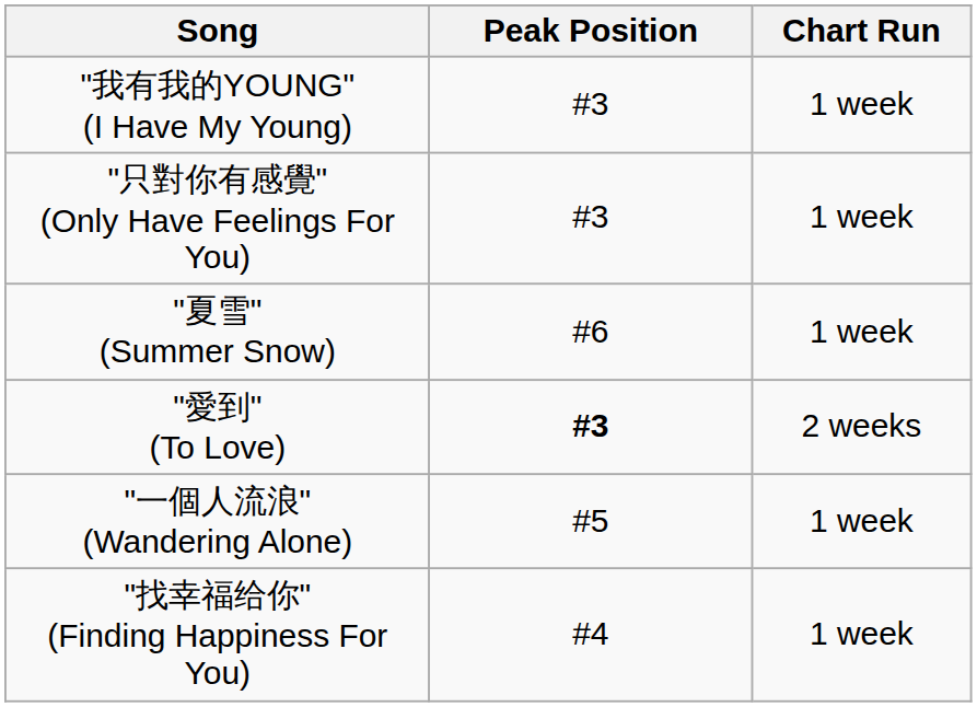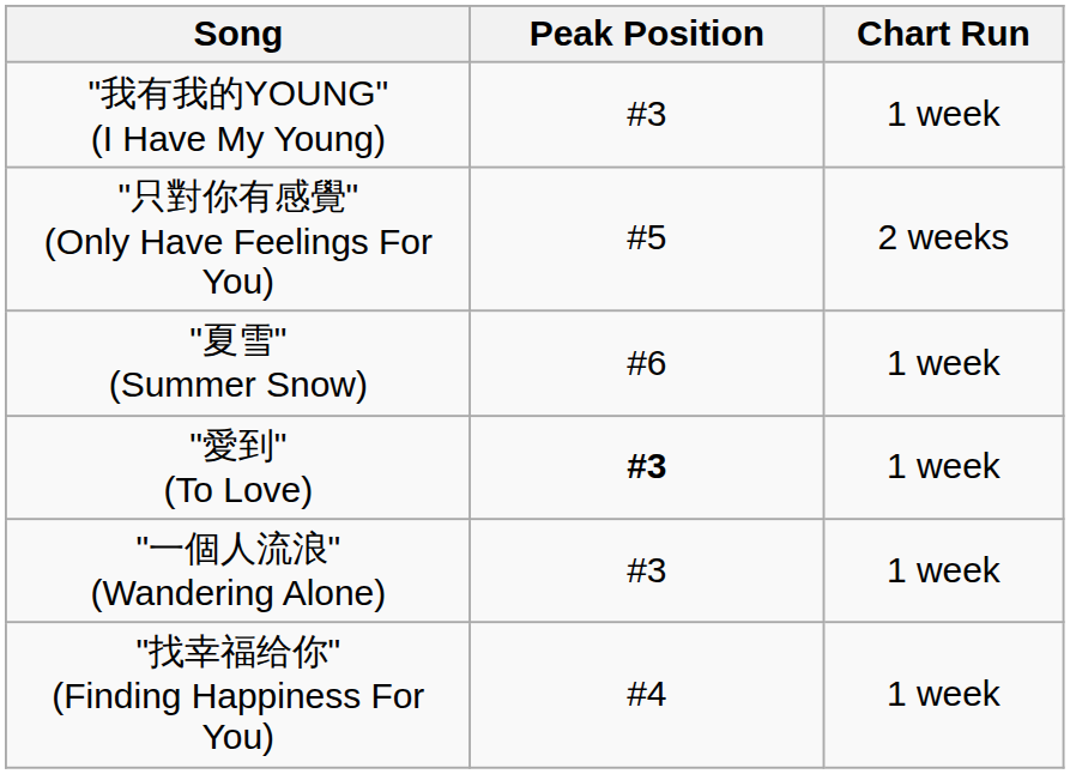"只對你有感覺" (Only Have Feelings For You) | Peak Position: #3 -> #5
"只對你有感覺" (Only Have Feelings For You) | Chart Run: 1 week -> 2 weeks
"愛到" (To Love) | Chart Run: 2 weeks -> 1 week
"一個人流浪" (Wandering Alone) | Peak Position: #5 -> #3
